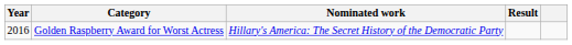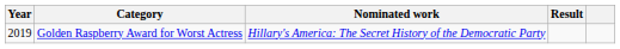Golden Raspberry Award for Worst Actress | Year: 2016 -> 2019
